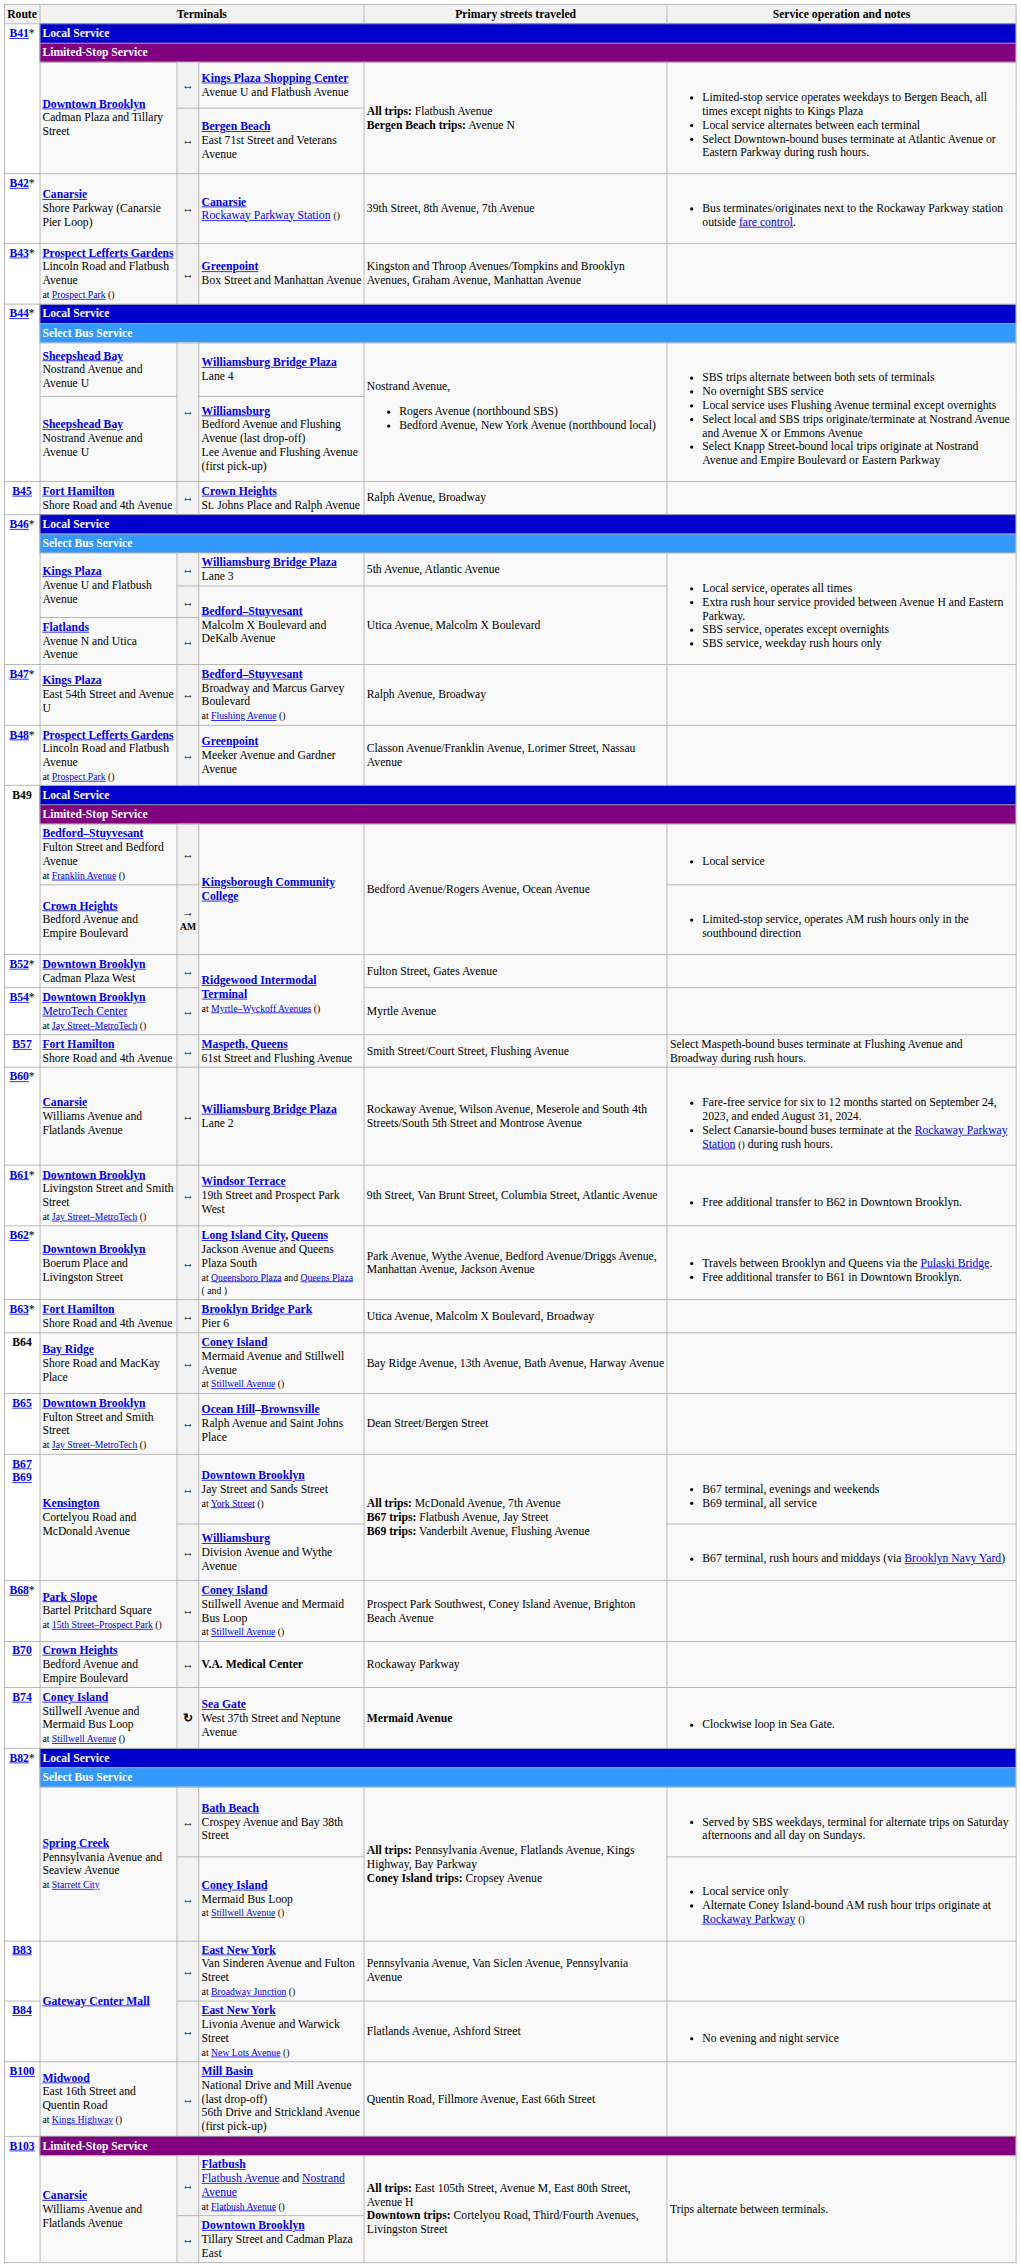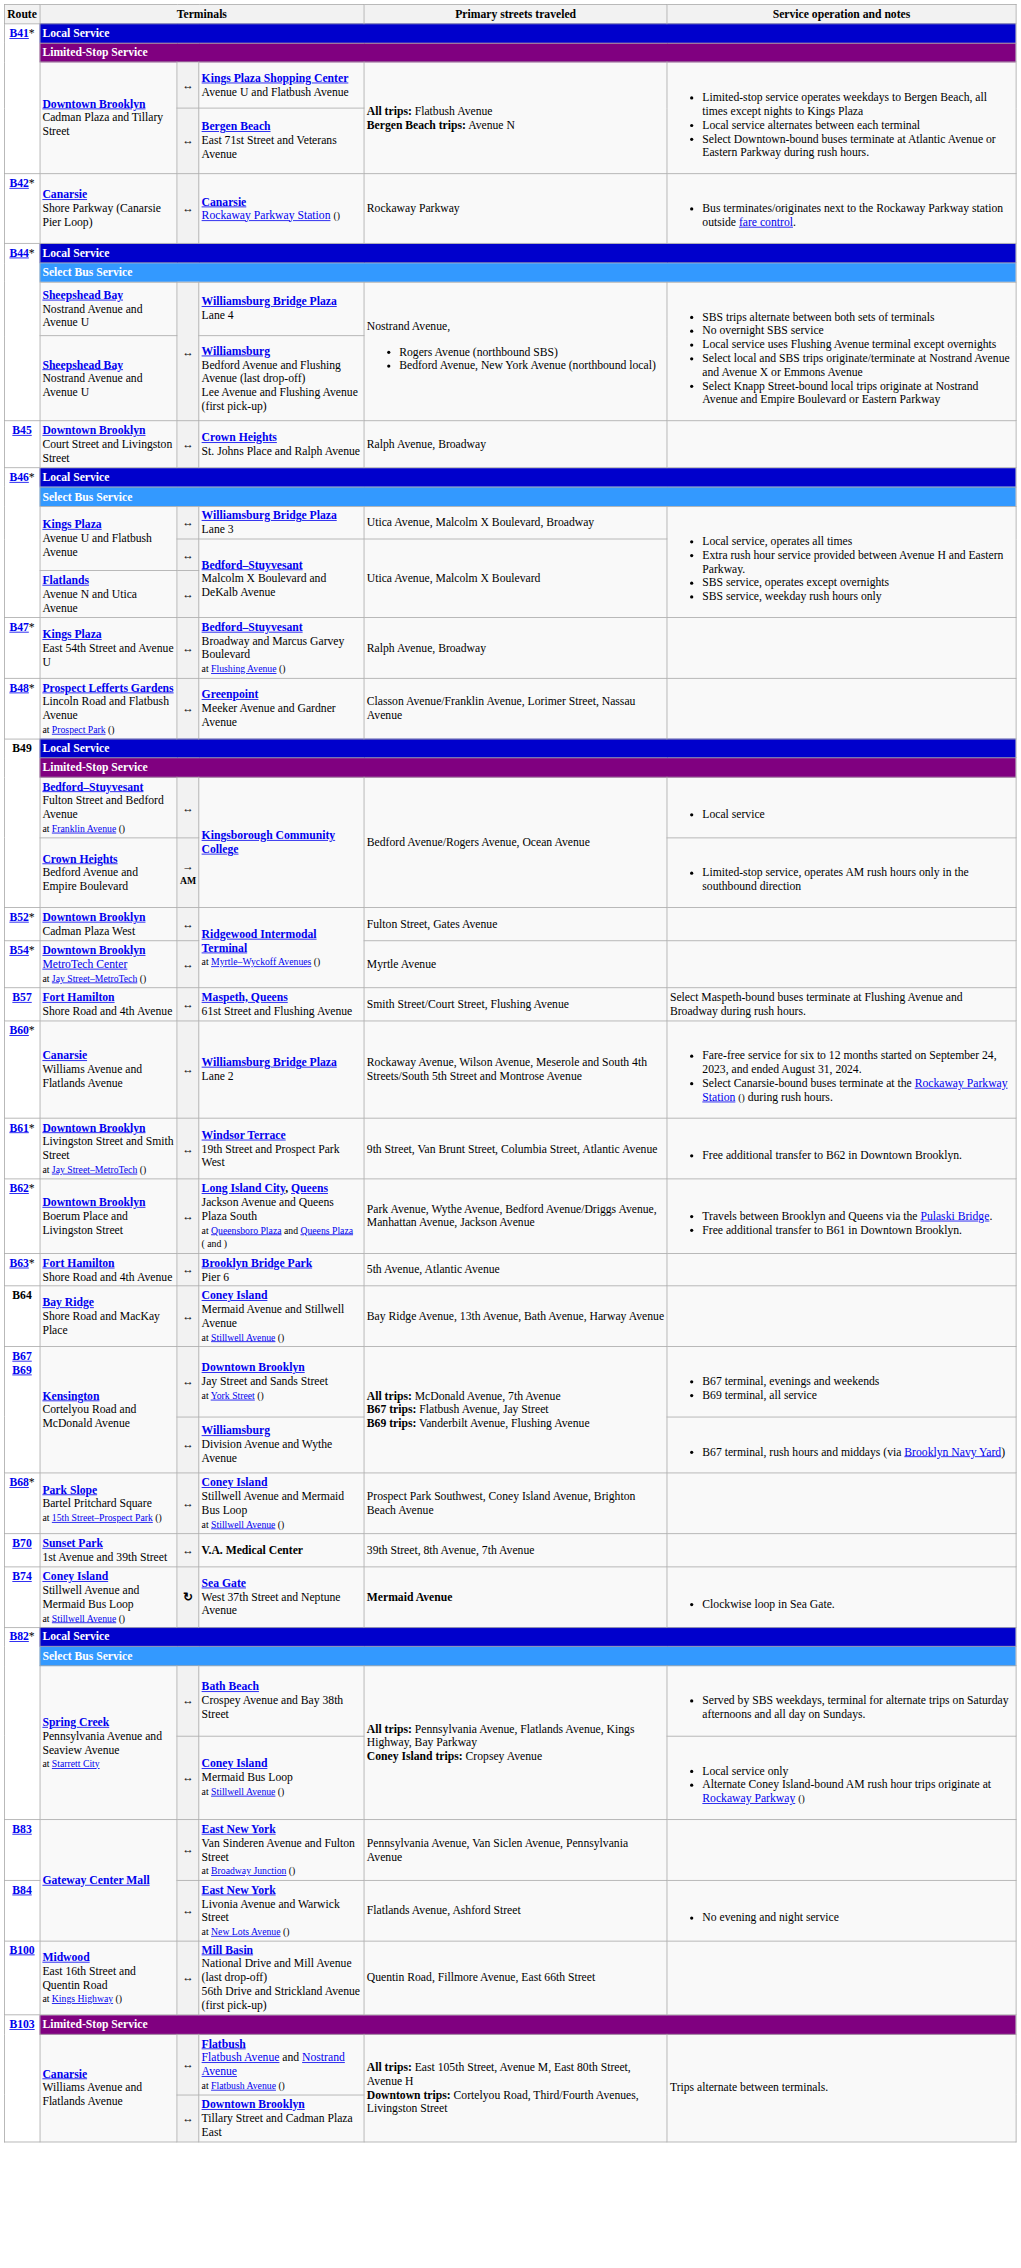Canarsie Rockaway Parkway Station () | Primary streets traveled: 39th Street, 8th Avenue, 7th Avenue -> Rockaway Parkway
- row: B43* | Prospect Lefferts Gardens Lincoln Road and Flatbush Avenue at Prospect Park () | ↔ | Greenpoint Box Street and Manhattan Avenue | Kingston and Throop Avenues/Tompkins and Brooklyn Avenues, Graham Avenue, Manhattan Avenue
Crown Heights St. Johns Place and Ralph Avenue | column 2: Fort Hamilton Shore Road and 4th Avenue -> Downtown Brooklyn Court Street and Livingston Street
Williamsburg Bridge Plaza Lane 3 | Primary streets traveled: 5th Avenue, Atlantic Avenue -> Utica Avenue, Malcolm X Boulevard, Broadway
Brooklyn Bridge Park Pier 6 | Primary streets traveled: Utica Avenue, Malcolm X Boulevard, Broadway -> 5th Avenue, Atlantic Avenue
- row: B65 | Downtown Brooklyn Fulton Street and Smith Street at Jay Street–MetroTech () | ↔ | Ocean Hill–Brownsville Ralph Avenue and Saint Johns Place | Dean Street/Bergen Street
V.A. Medical Center | column 2: Crown Heights Bedford Avenue and Empire Boulevard -> Sunset Park 1st Avenue and 39th Street
V.A. Medical Center | Primary streets traveled: Rockaway Parkway -> 39th Street, 8th Avenue, 7th Avenue
